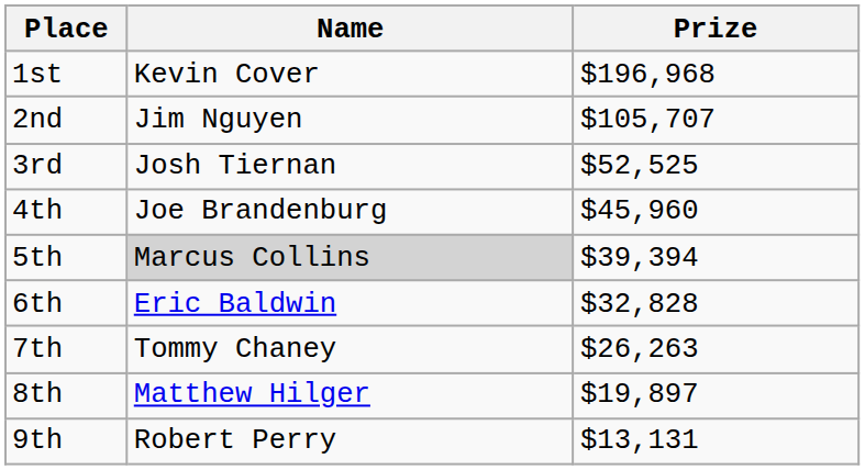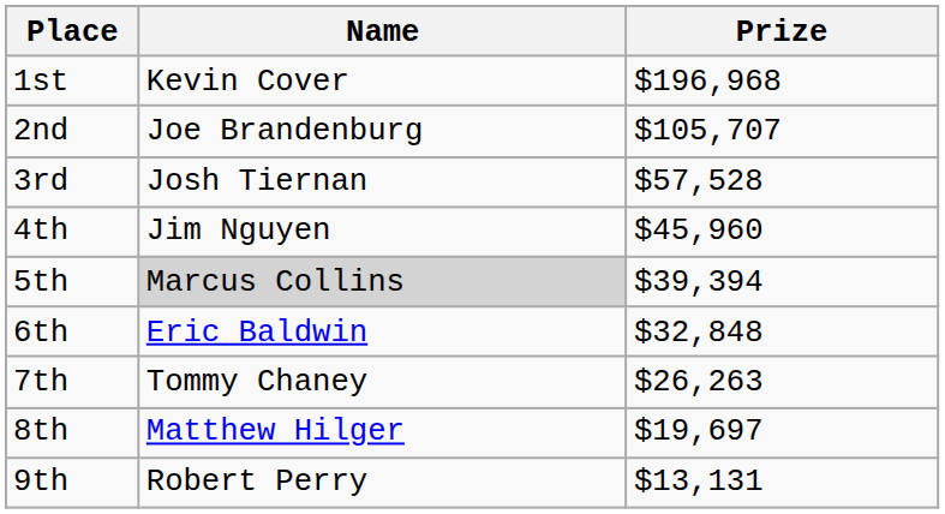2nd | Name: Jim Nguyen -> Joe Brandenburg
3rd | Prize: $52,525 -> $57,528
4th | Name: Joe Brandenburg -> Jim Nguyen
6th | Prize: $32,828 -> $32,848
8th | Prize: $19,897 -> $19,697
